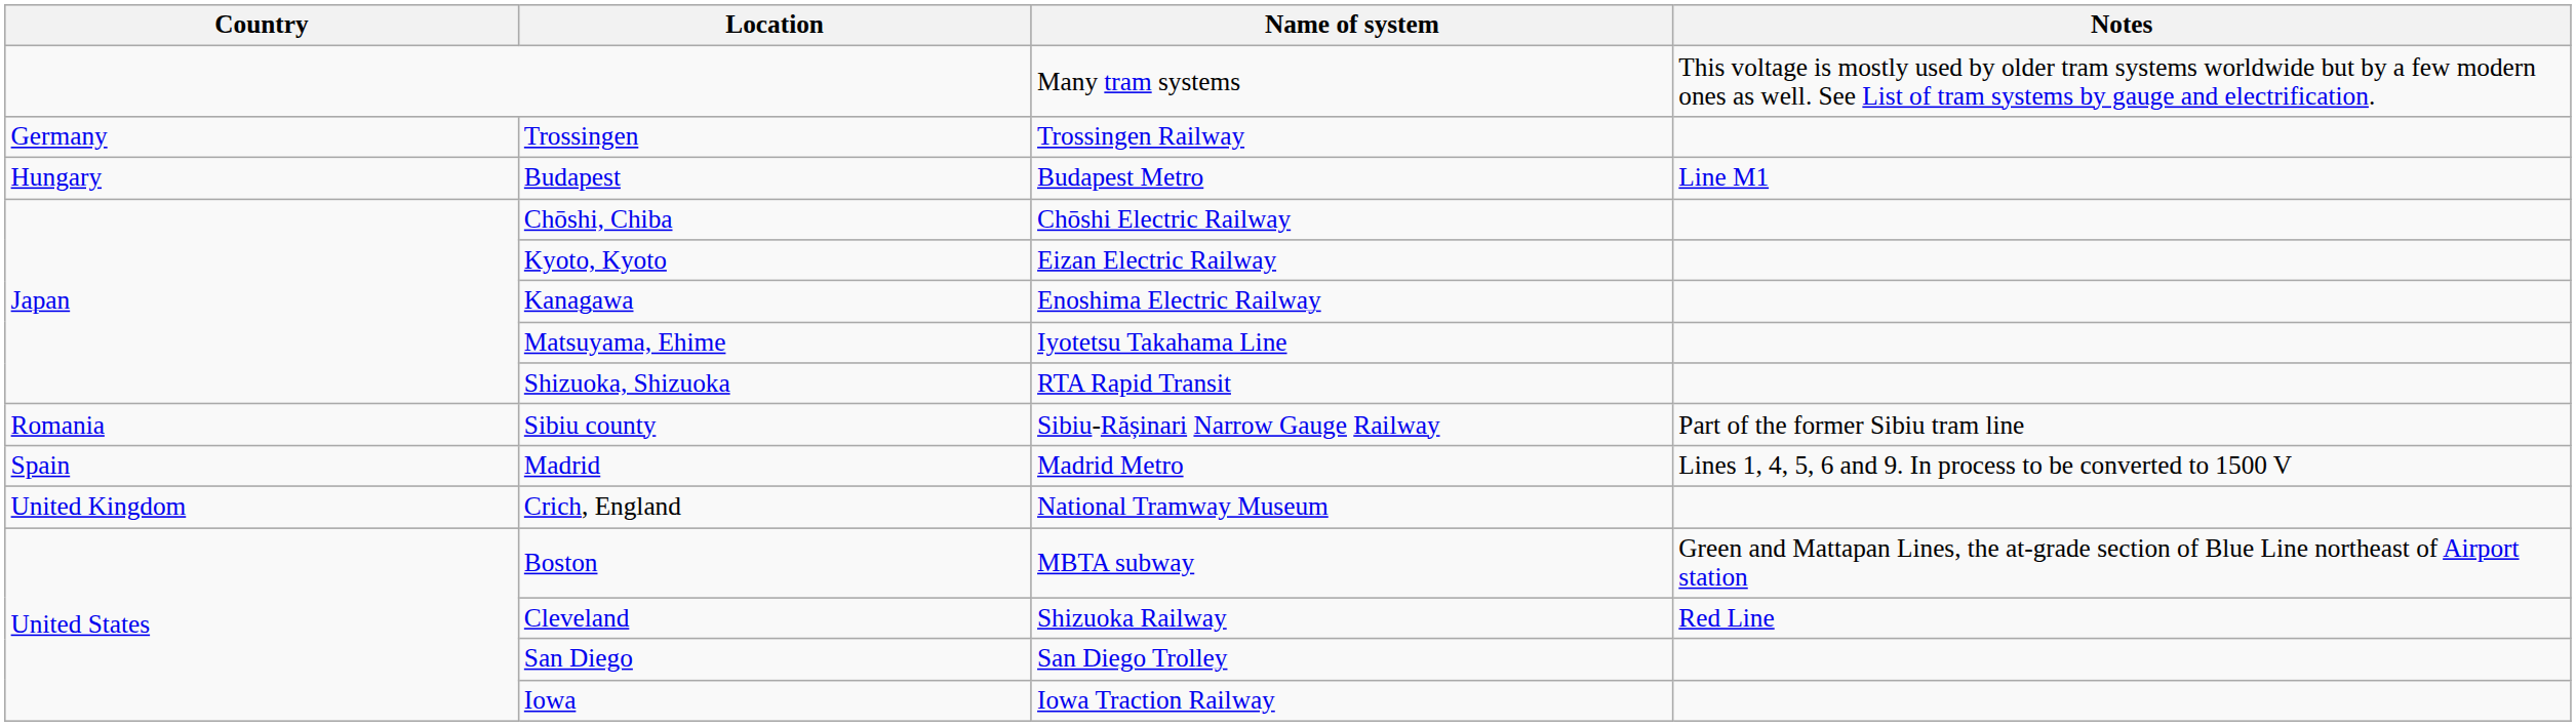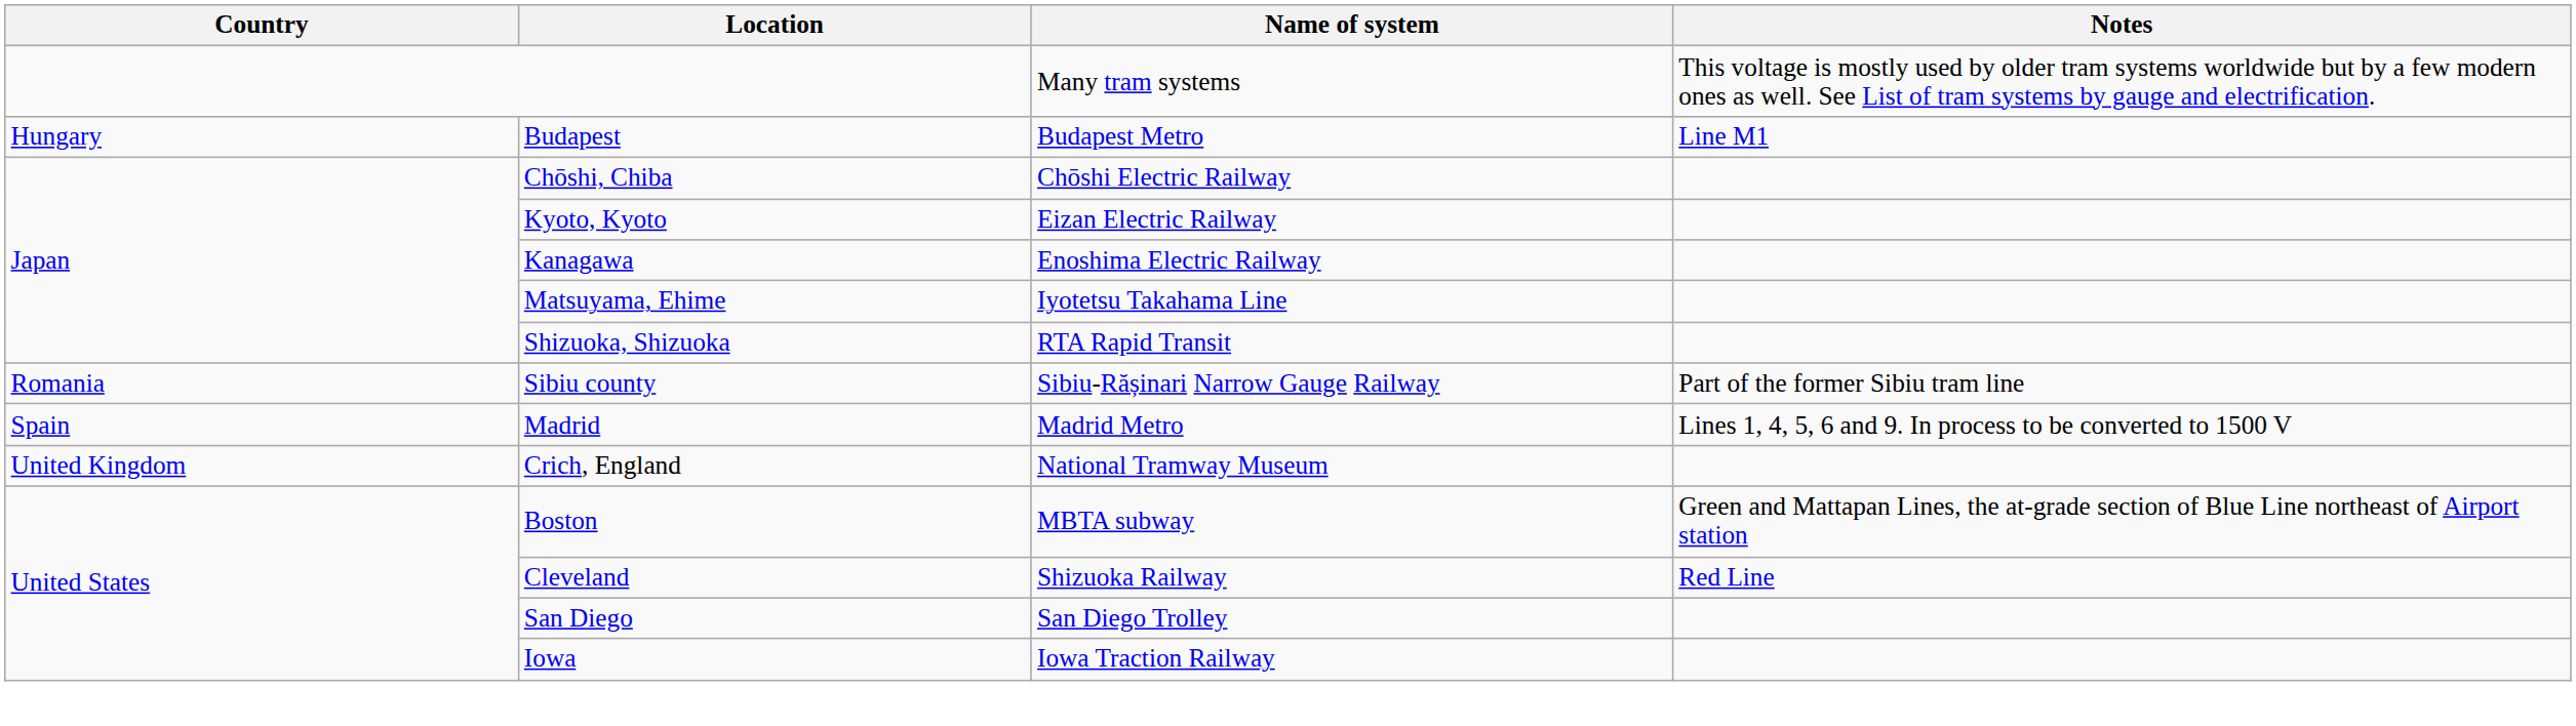- row: Germany | Trossingen | Trossingen Railway
